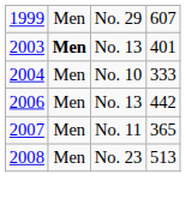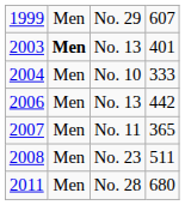2008 | column 4: 513 -> 511
+ row: 2011 | Men | No. 28 | 680
